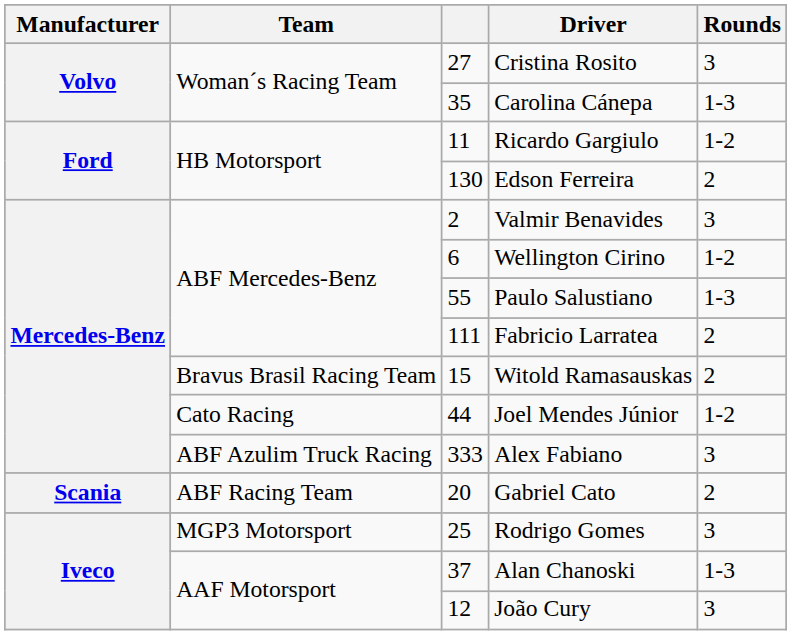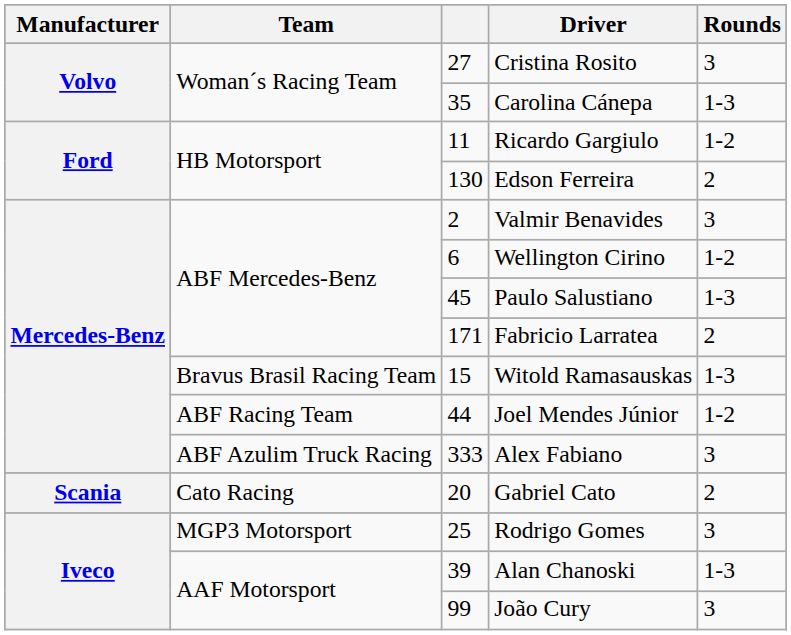Paulo Salustiano | column 3: 55 -> 45
Fabricio Larratea | column 3: 111 -> 171
Witold Ramasauskas | Rounds: 2 -> 1-3
Joel Mendes Júnior | Team: Cato Racing -> ABF Racing Team
Gabriel Cato | Team: ABF Racing Team -> Cato Racing
Alan Chanoski | column 3: 37 -> 39
João Cury | column 3: 12 -> 99
